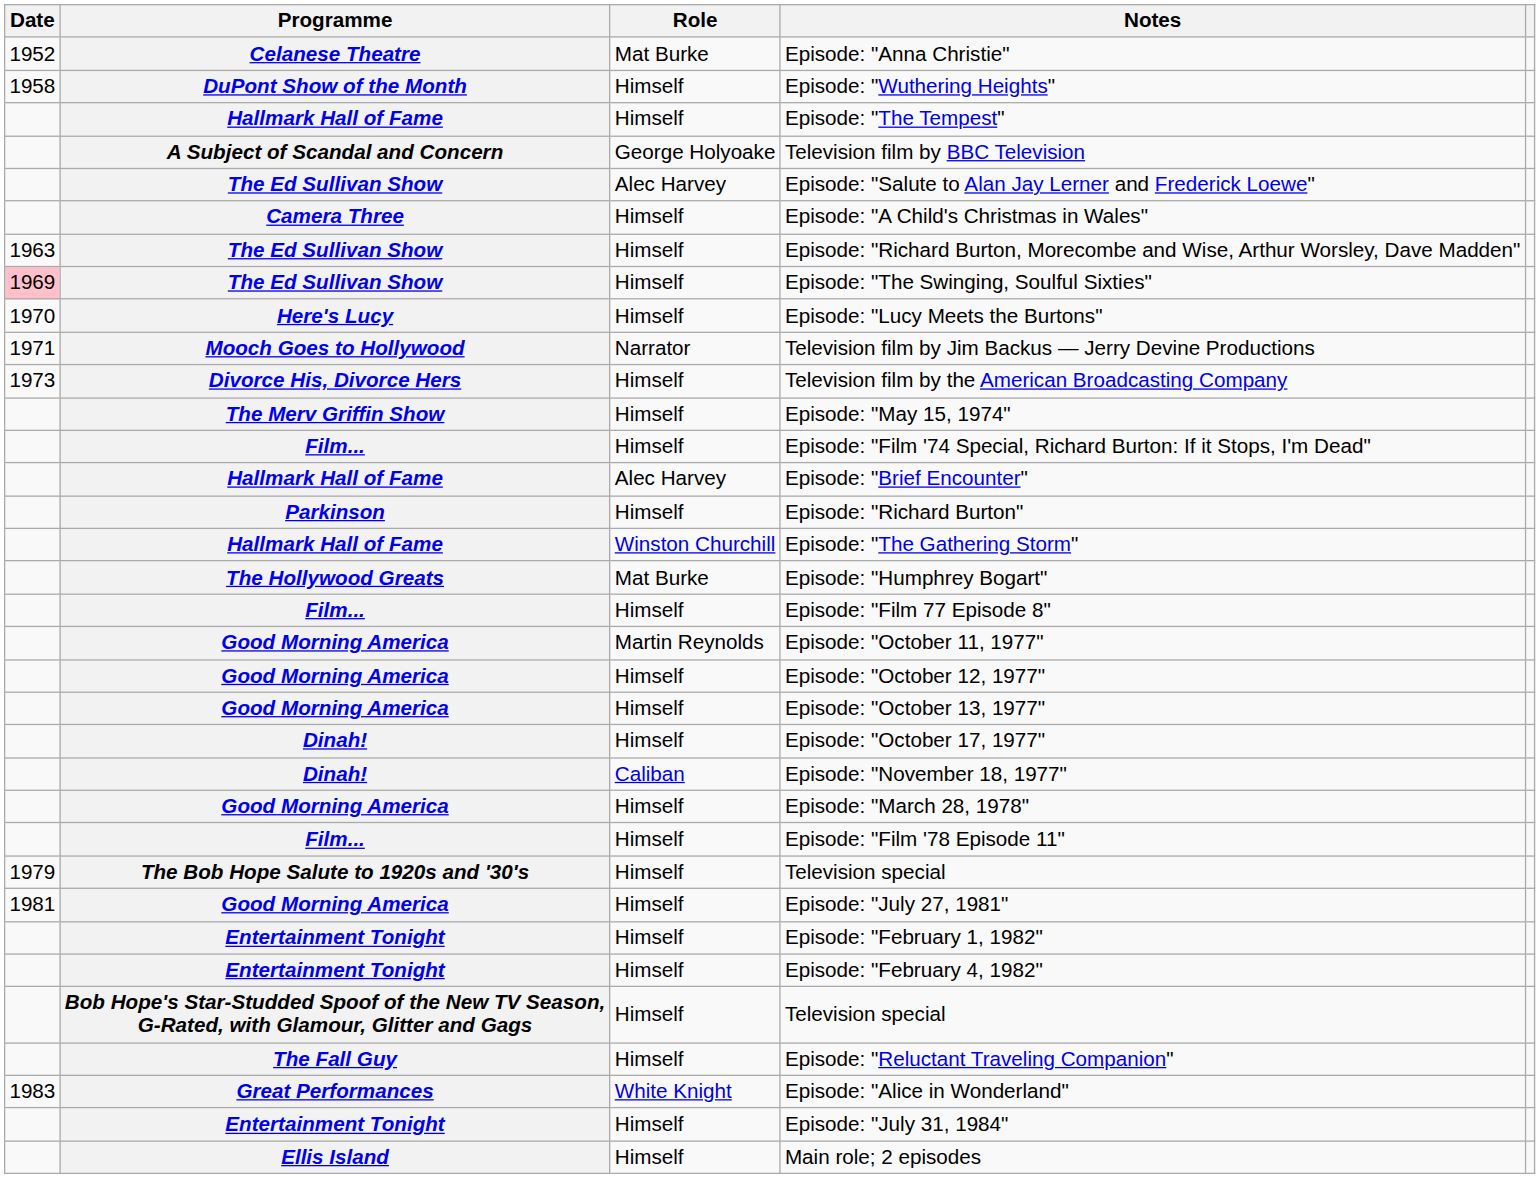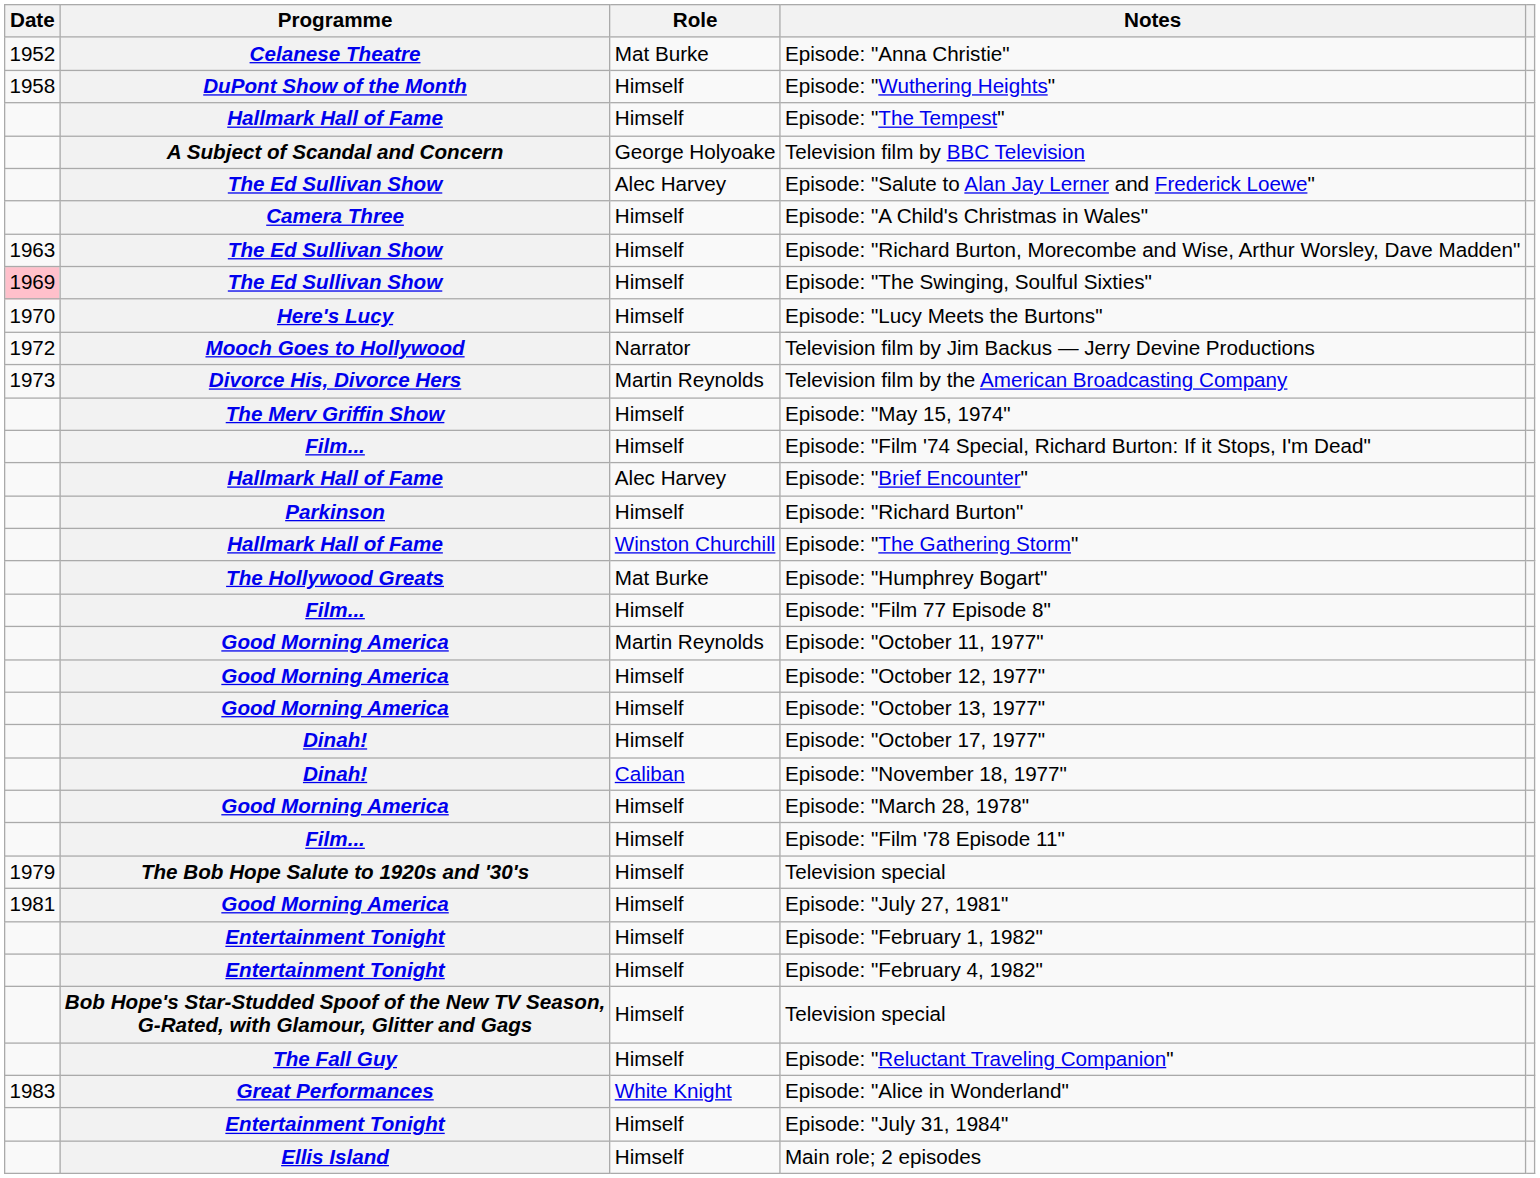Television film by Jim Backus — Jerry Devine Productions | Date: 1971 -> 1972
Television film by the American Broadcasting Company | Role: Himself -> Martin Reynolds
